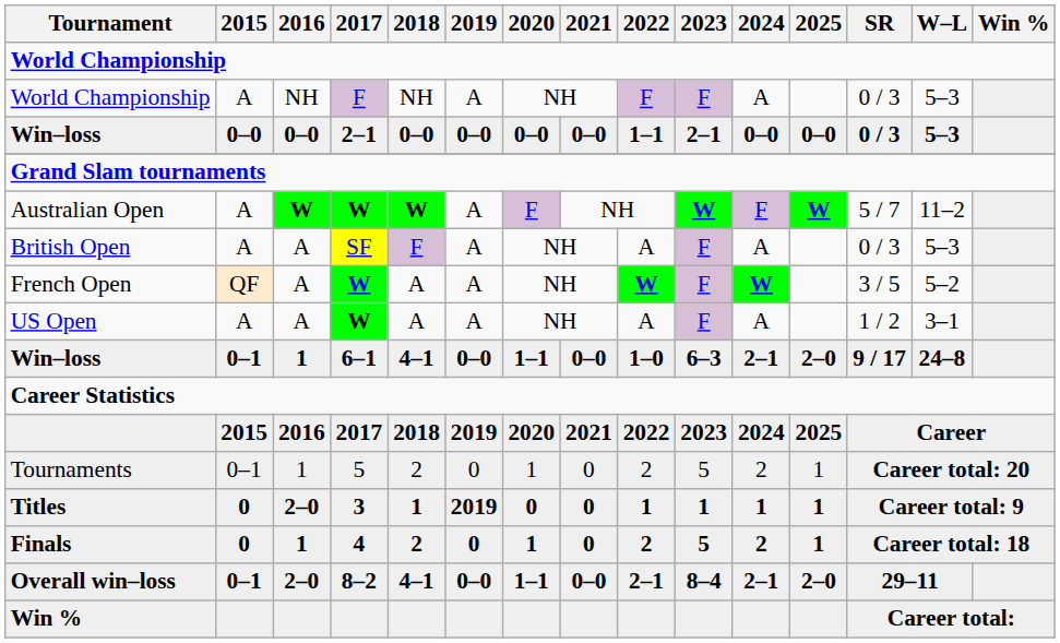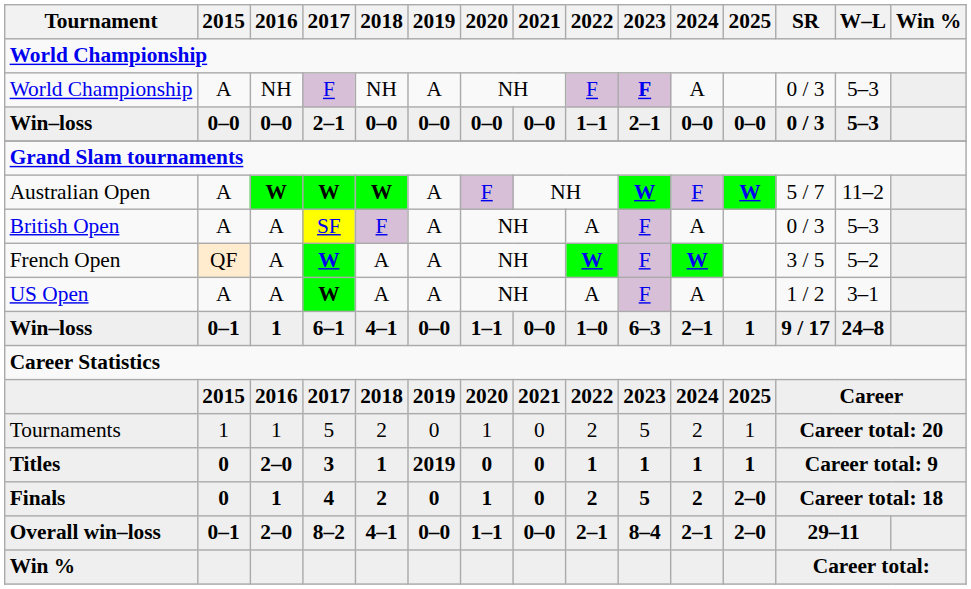World Championship / F | 2023: normal -> bold
Win–loss / 6–1 | 2025: 2–0 -> 1
Tournaments | 2015: 0–1 -> 1
Finals | 2025: 1 -> 2–0
